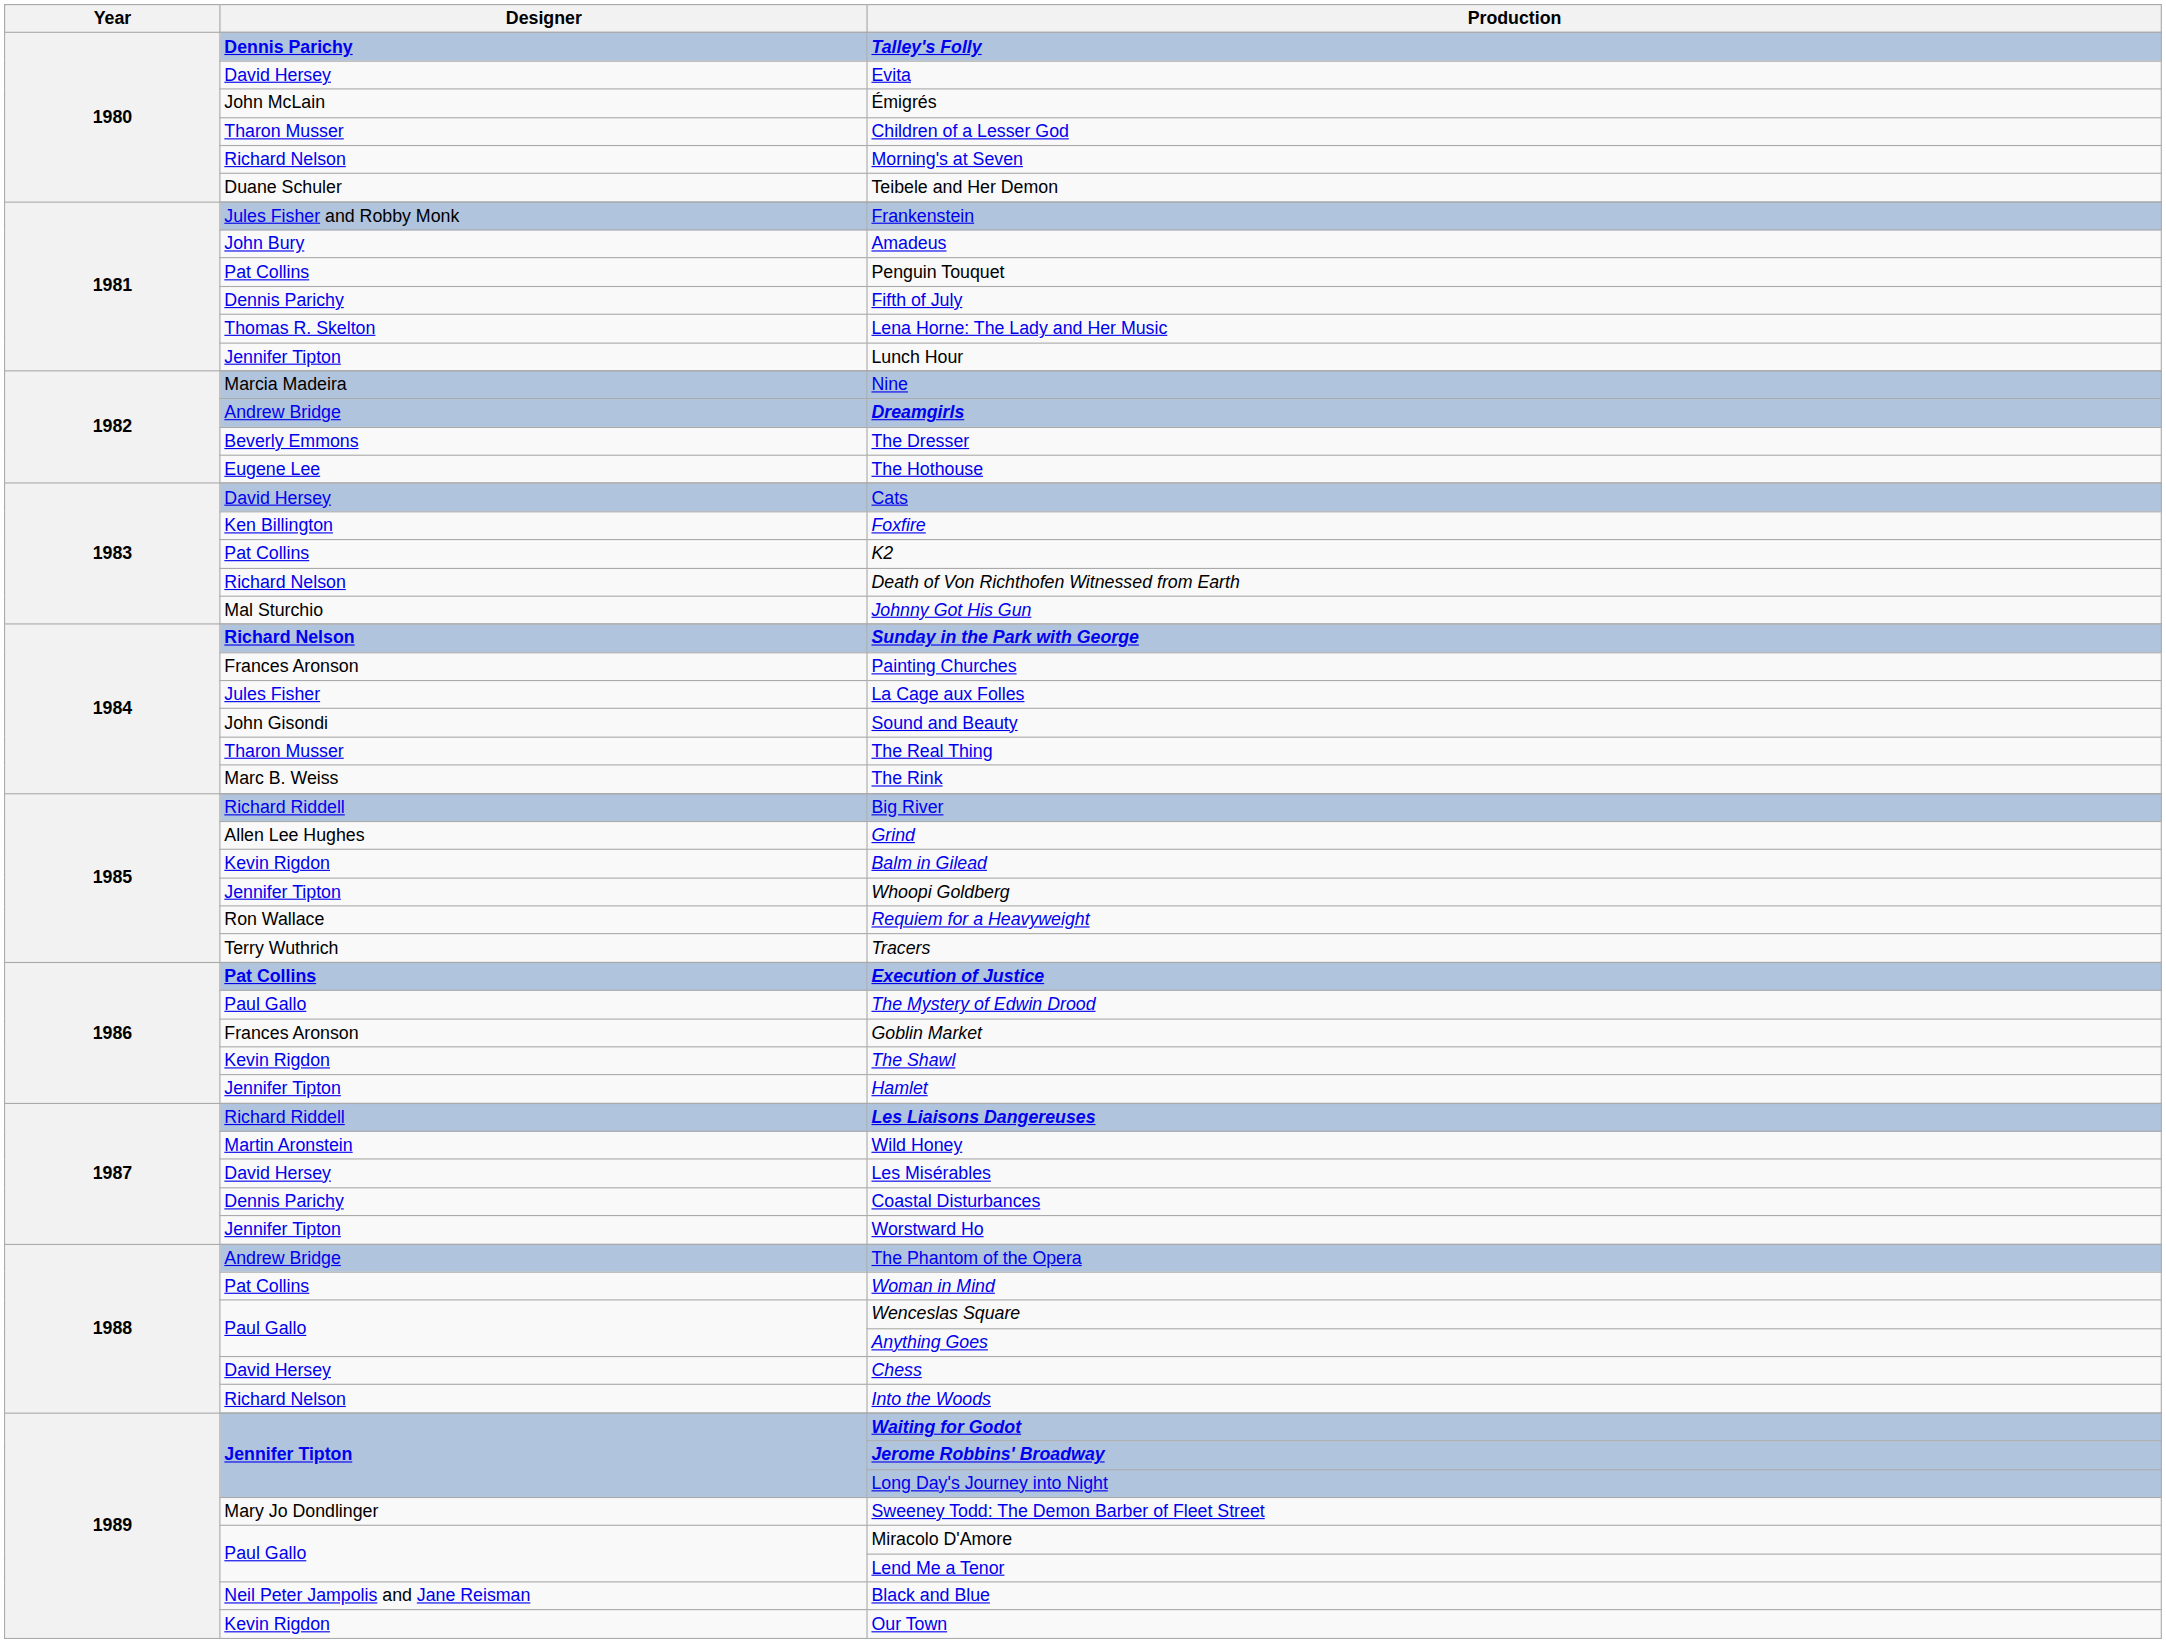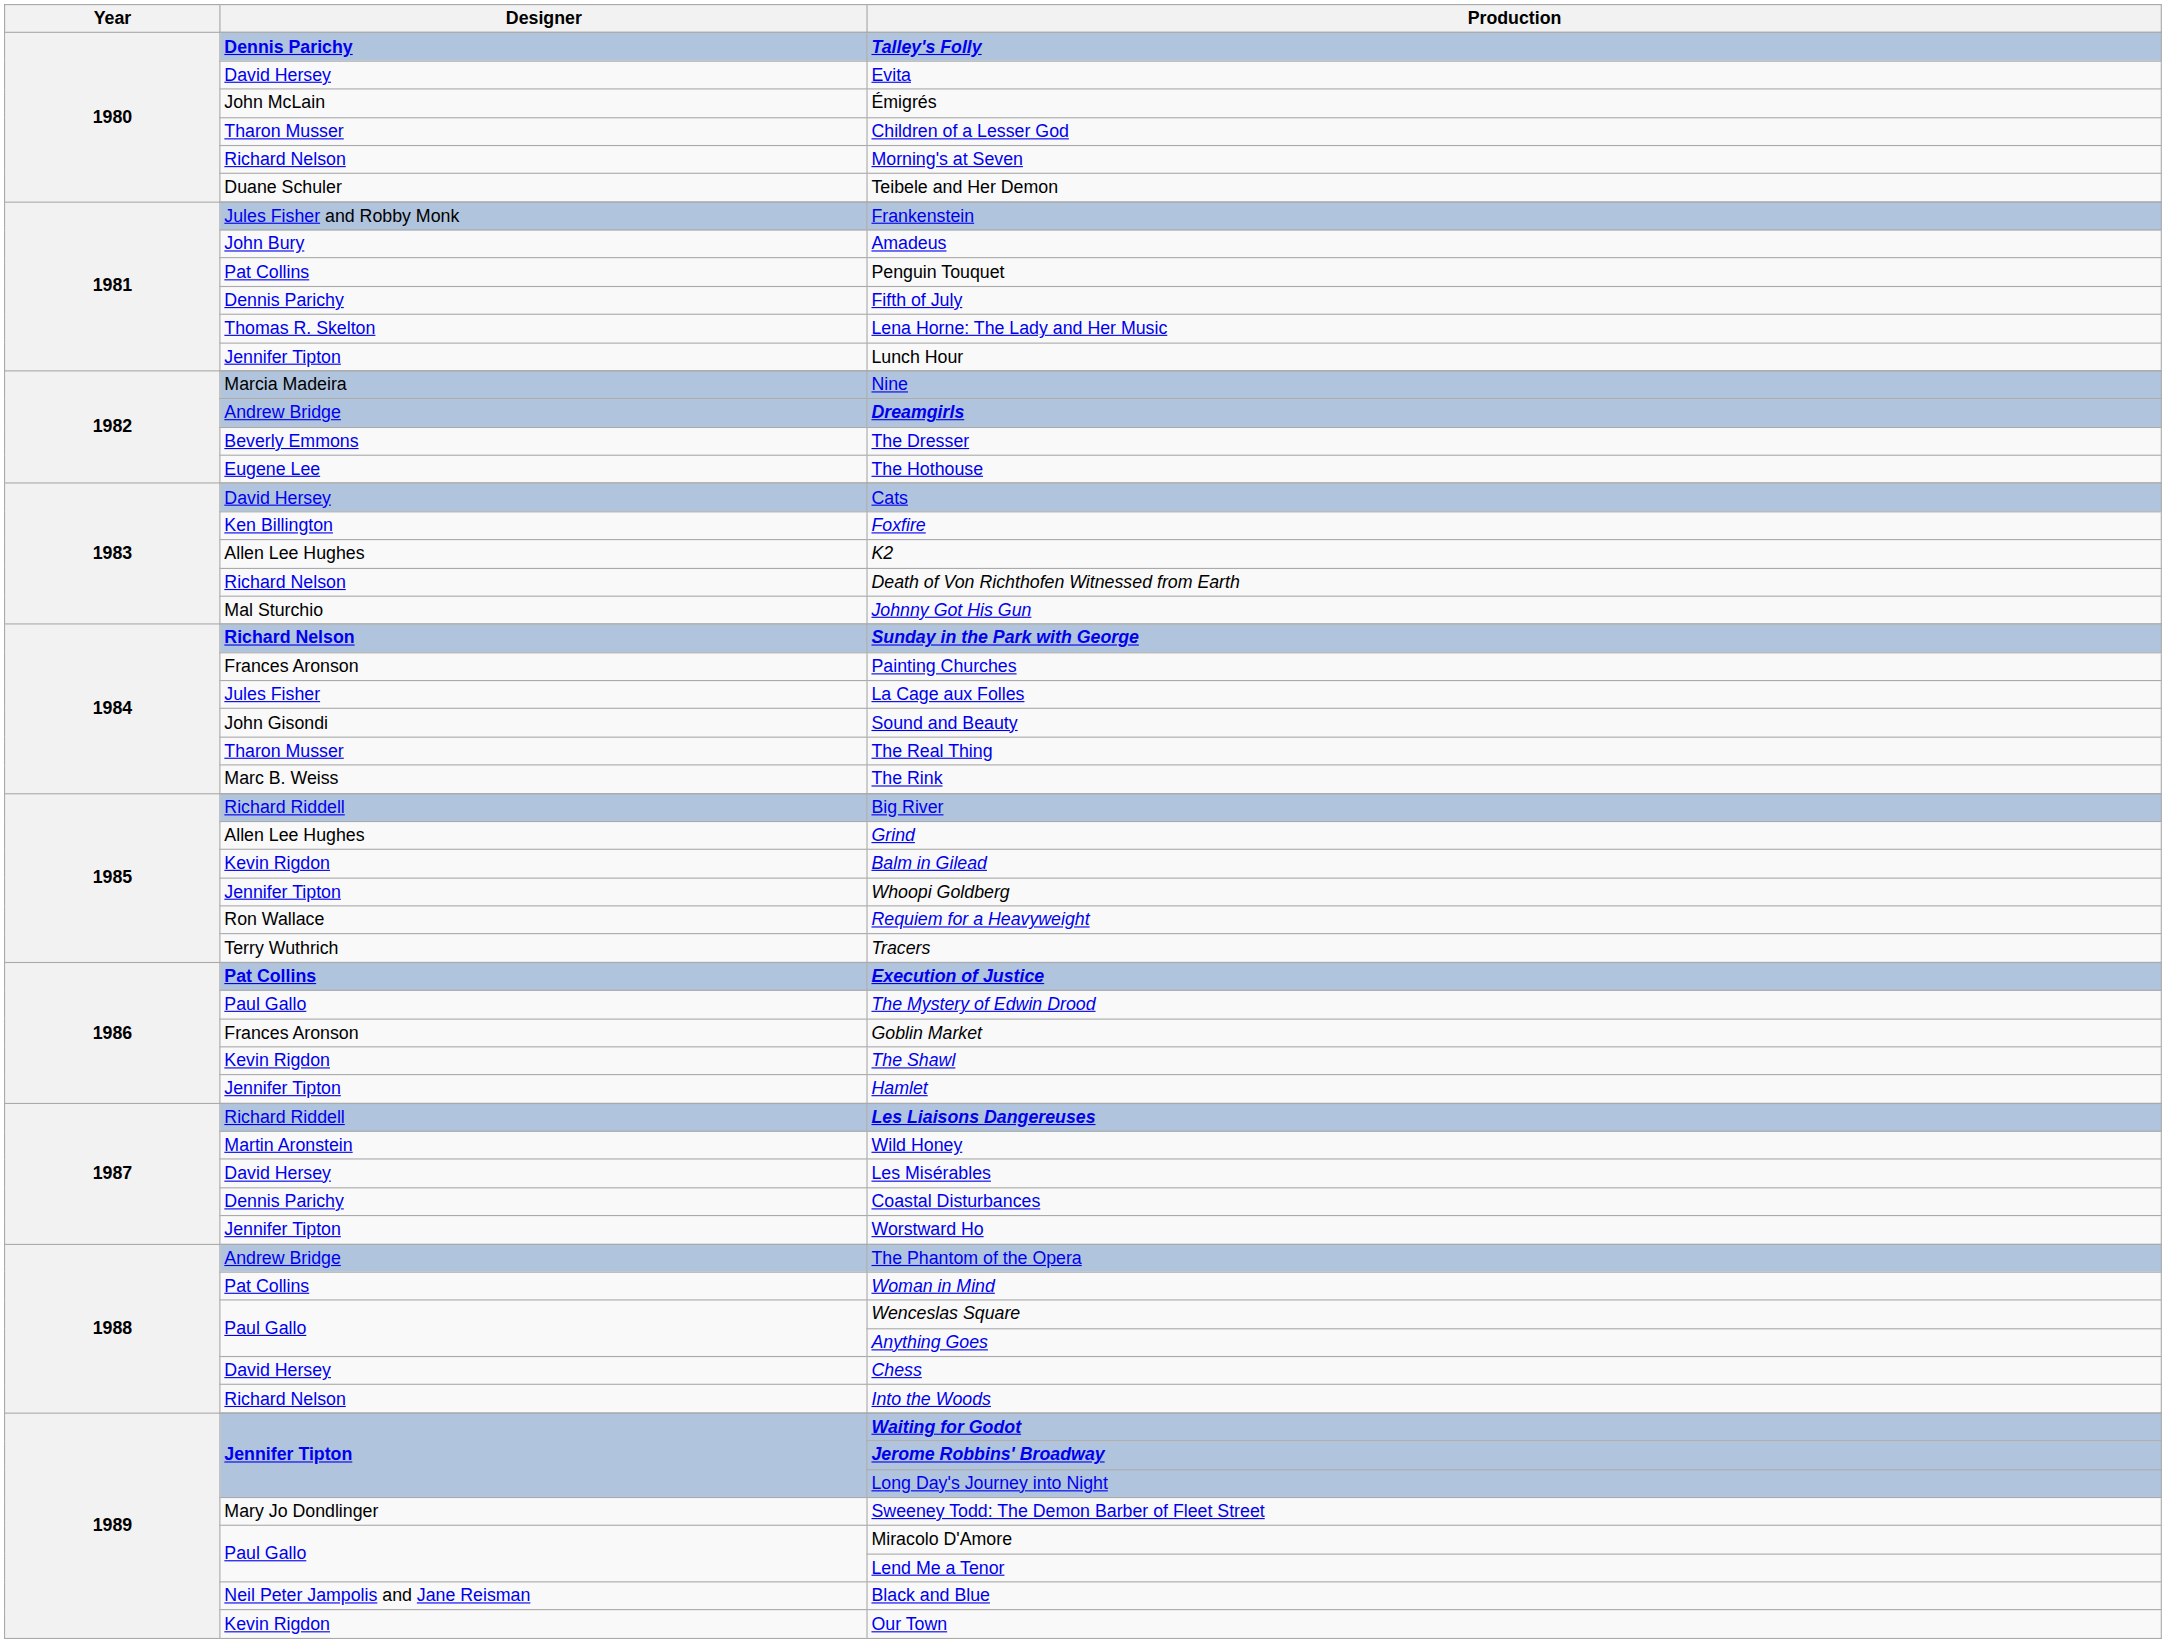K2 | Designer: Pat Collins -> Allen Lee Hughes
